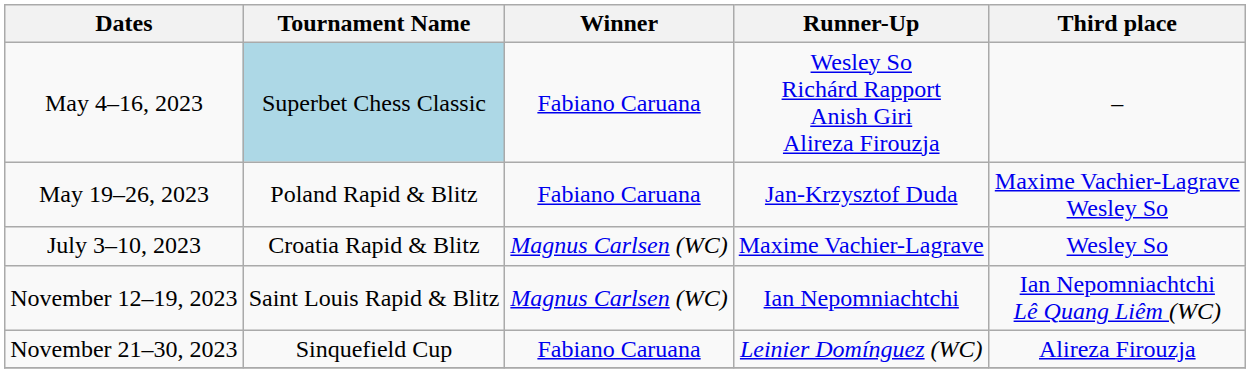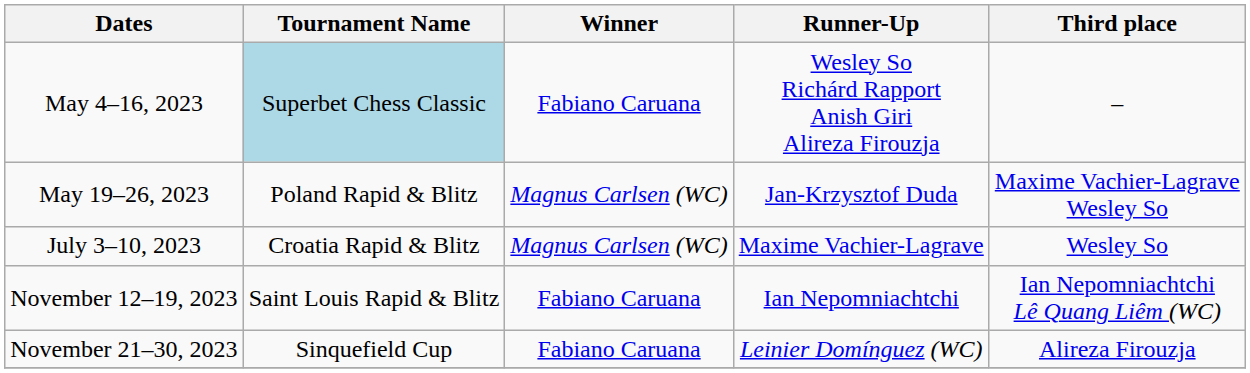May 19–26, 2023 | Winner: Fabiano Caruana -> Magnus Carlsen (WC)
November 12–19, 2023 | Winner: Magnus Carlsen (WC) -> Fabiano Caruana
